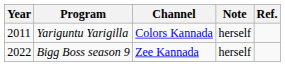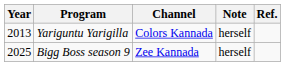Yariguntu Yarigilla | Year: 2011 -> 2013
Bigg Boss season 9 | Year: 2022 -> 2025
